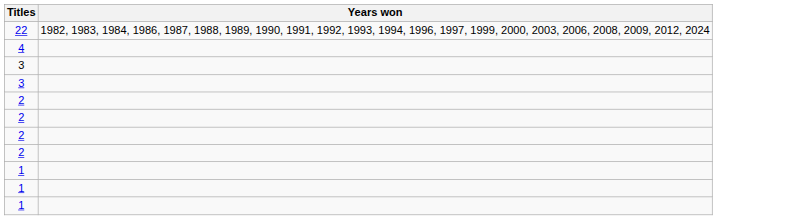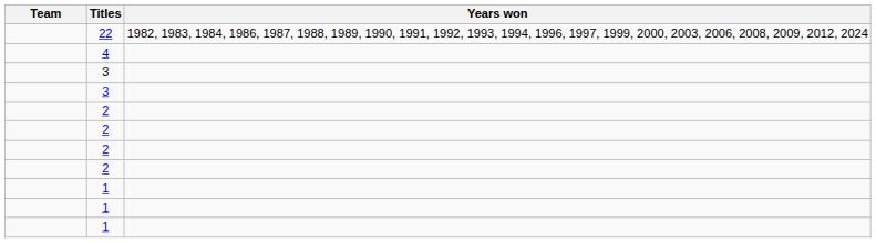+ column: Team
